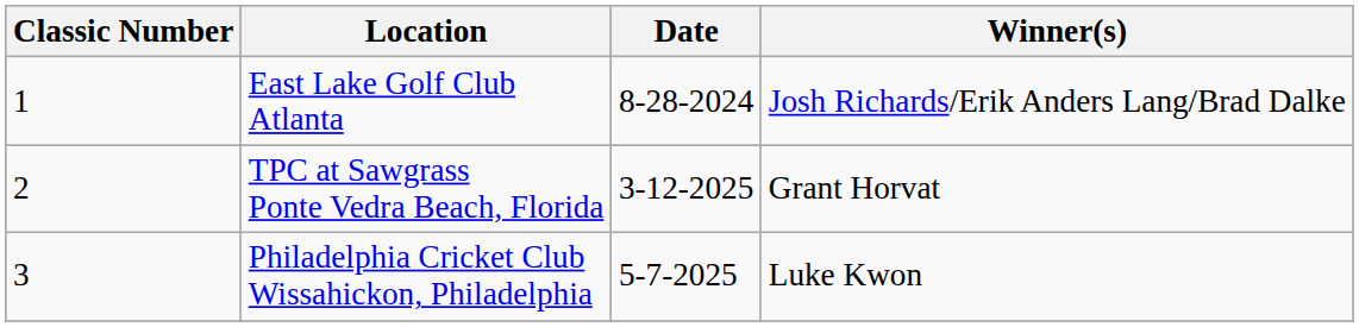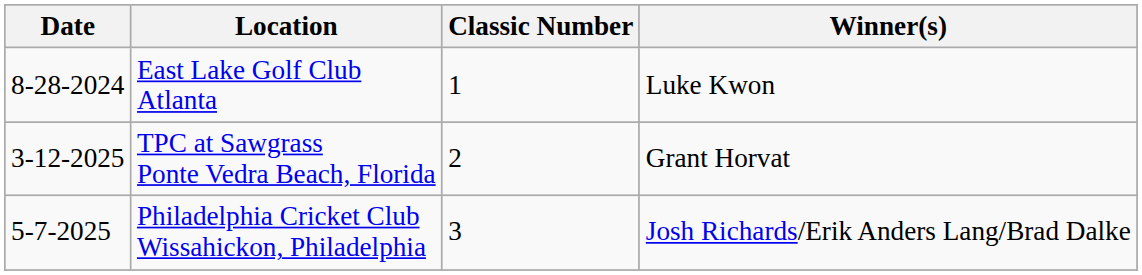columns swapped: Classic Number <-> Date
East Lake Golf Club Atlanta | Winner(s): Josh Richards/Erik Anders Lang/Brad Dalke -> Luke Kwon
Philadelphia Cricket Club Wissahickon, Philadelphia | Winner(s): Luke Kwon -> Josh Richards/Erik Anders Lang/Brad Dalke
